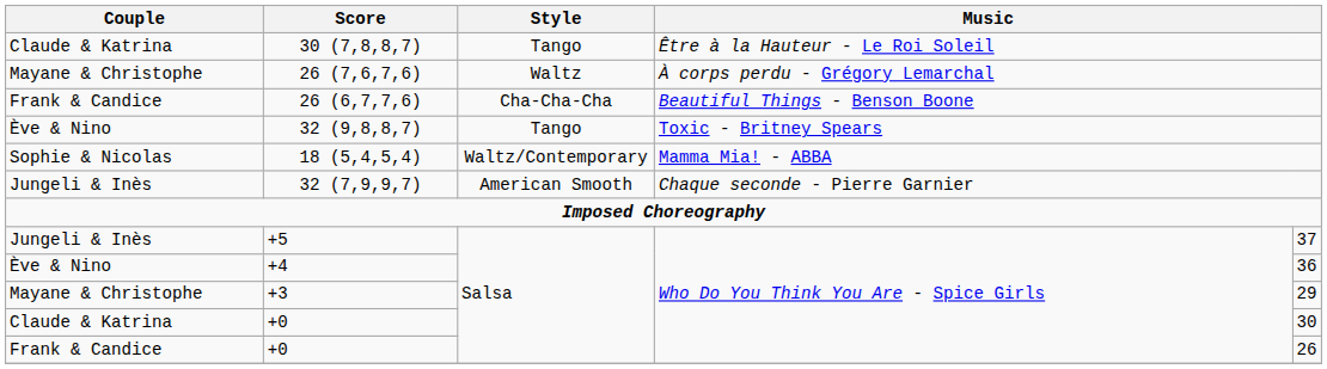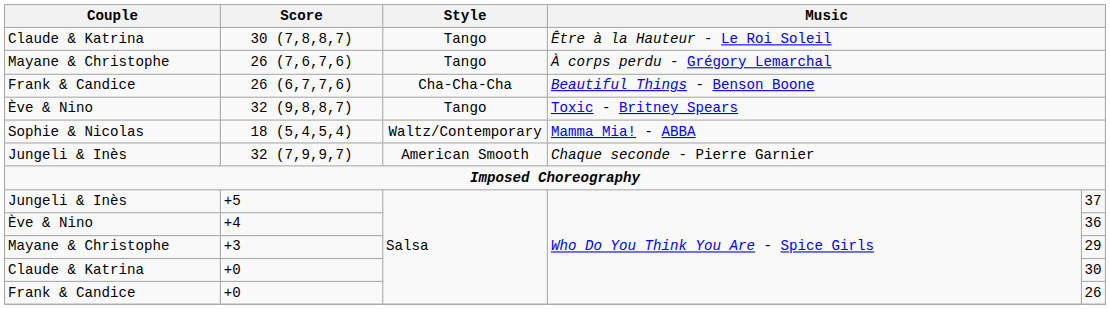26 (7,6,7,6) | Style: Waltz -> Tango
